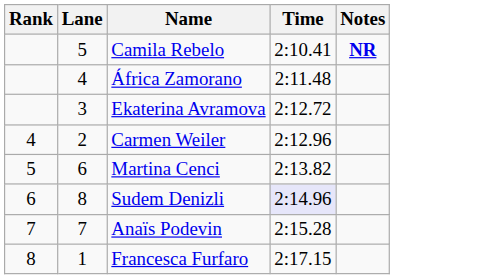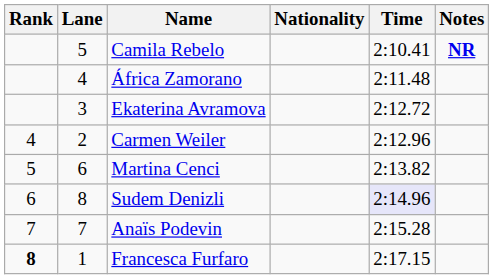+ column: Nationality
Francesca Furfaro | Rank: normal -> bold
